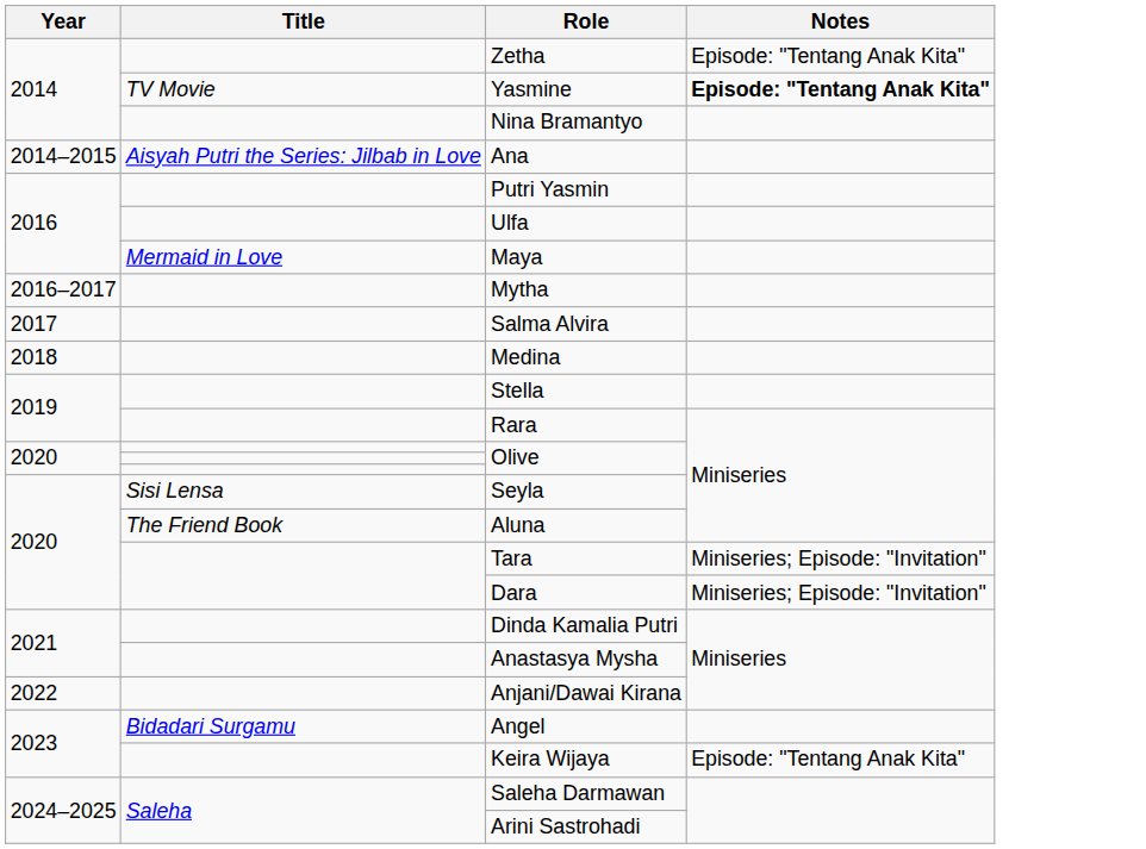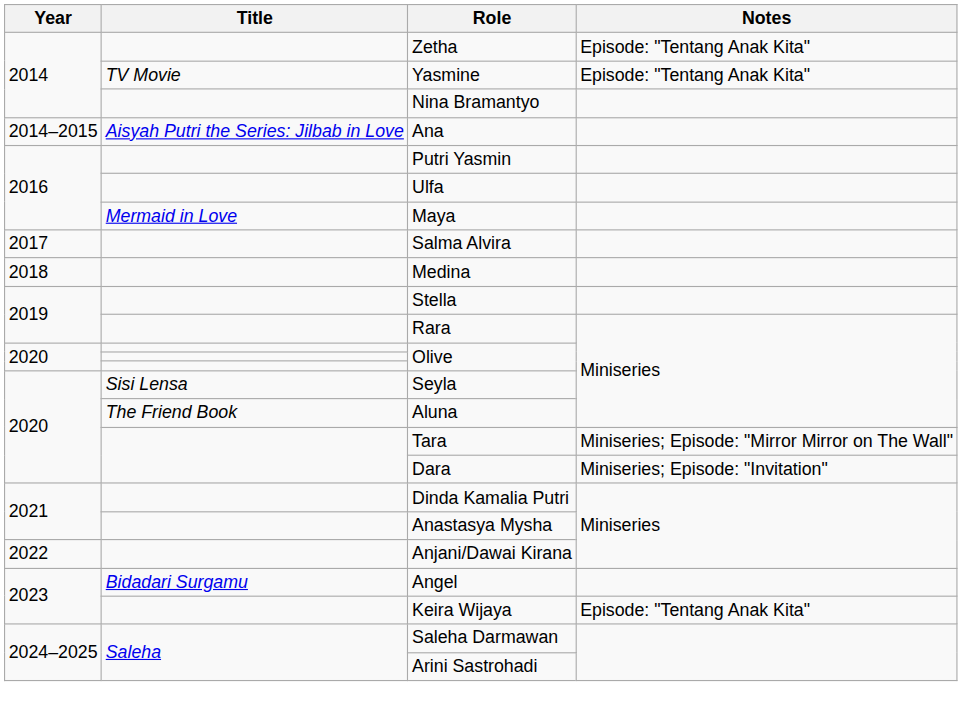Yasmine | Notes: bold -> normal
- row: 2016–2017 | Mytha
Tara | Notes: Miniseries; Episode: "Invitation" -> Miniseries; Episode: "Mirror Mirror on The Wall"
